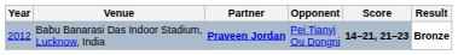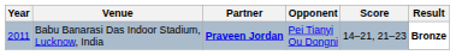Babu Banarasi Das Indoor Stadium, Lucknow, India | Year: 2012 -> 2011
Babu Banarasi Das Indoor Stadium, Lucknow, India | Score: bold -> normal
